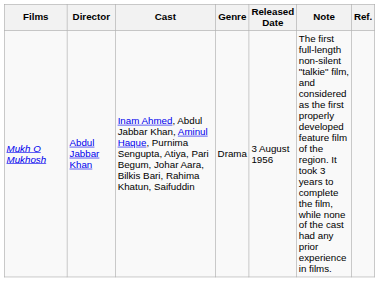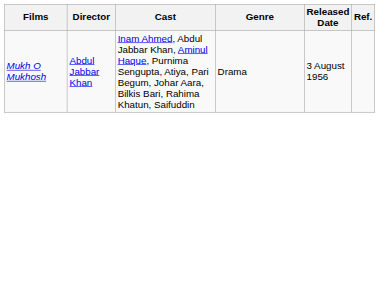- column: Note | The first full-length non-silent "talkie" film, and considered as the first properly developed feature film of the region. It took 3 years to complete the film, while none of the cast had any prior experience in films.
